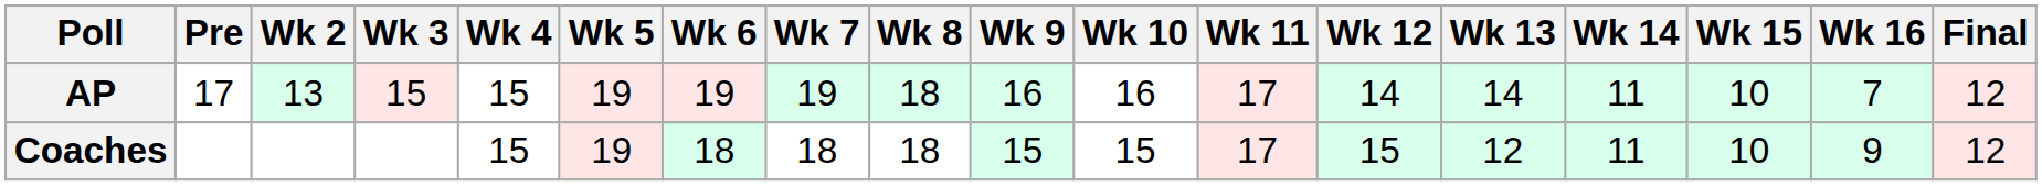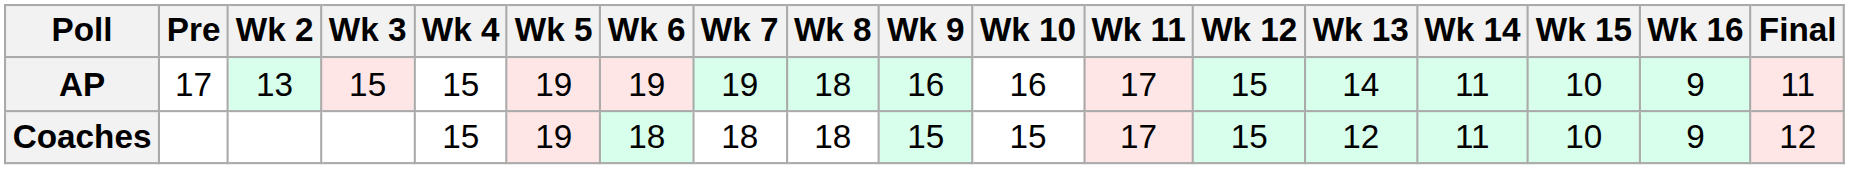AP | Wk 12: 14 -> 15
AP | Wk 16: 7 -> 9
AP | Final: 12 -> 11
